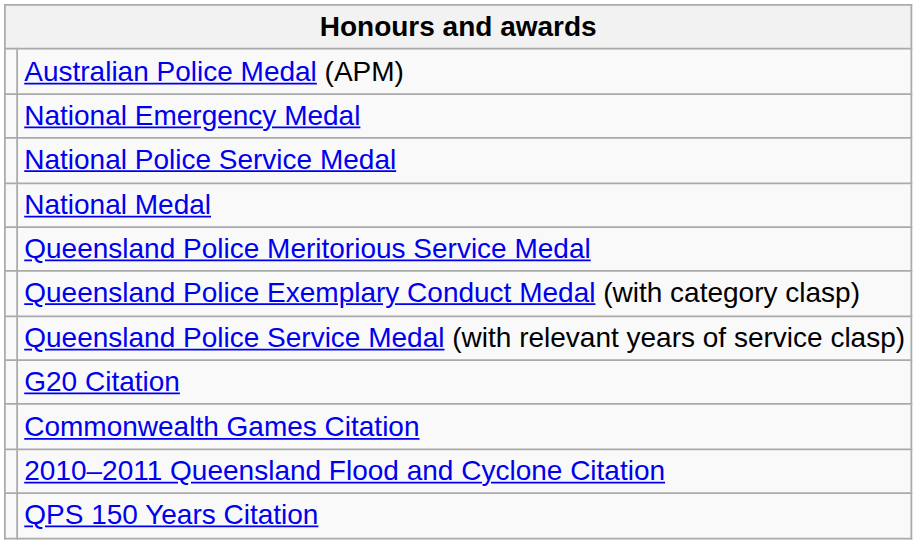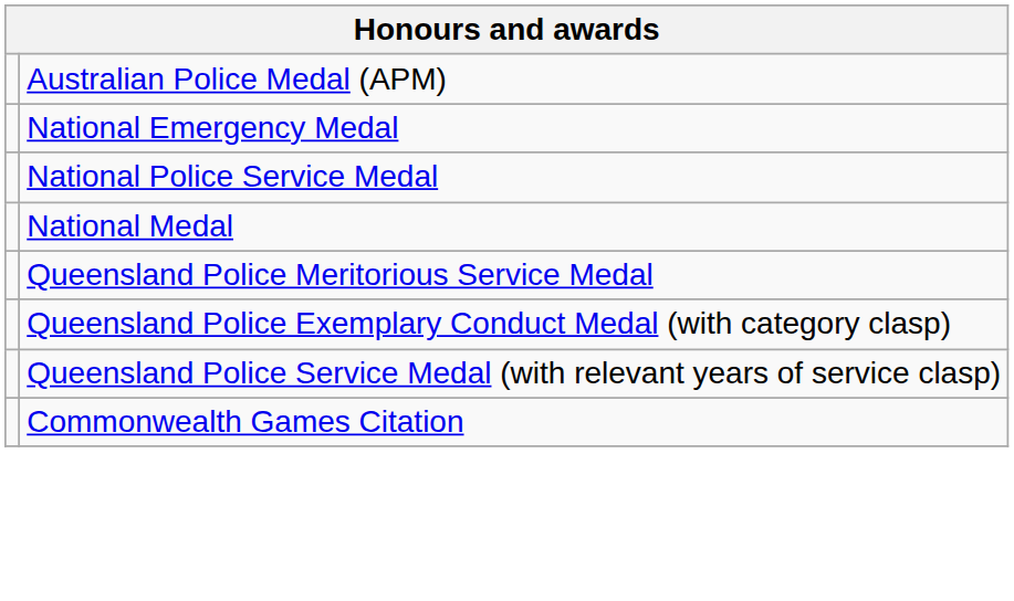- row: G20 Citation
- row: 2010–2011 Queensland Flood and Cyclone Citation
- row: QPS 150 Years Citation
